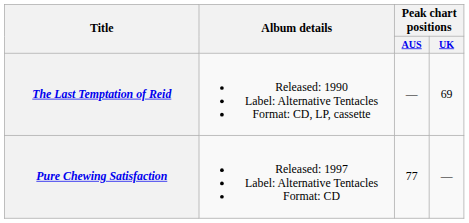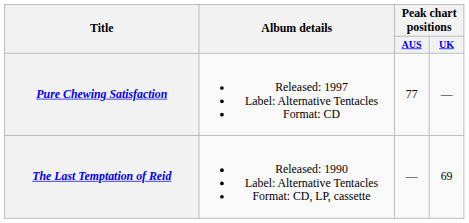rows swapped: The Last Temptation of Reid <-> Pure Chewing Satisfaction
